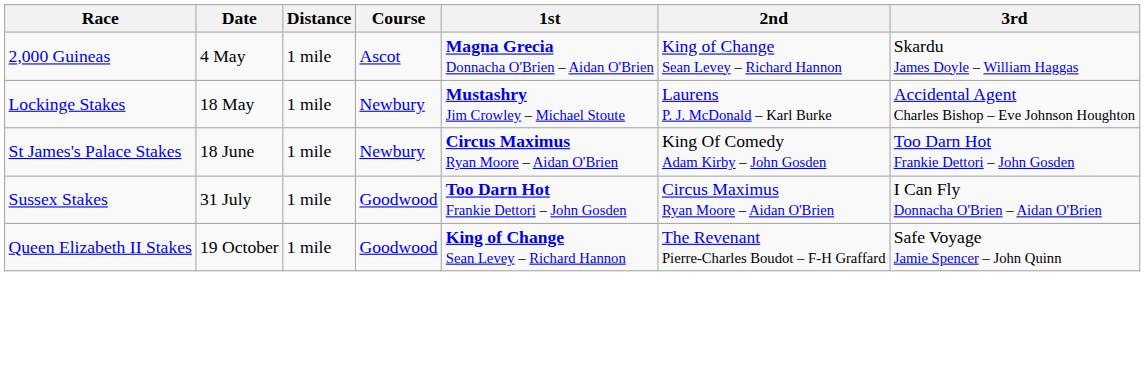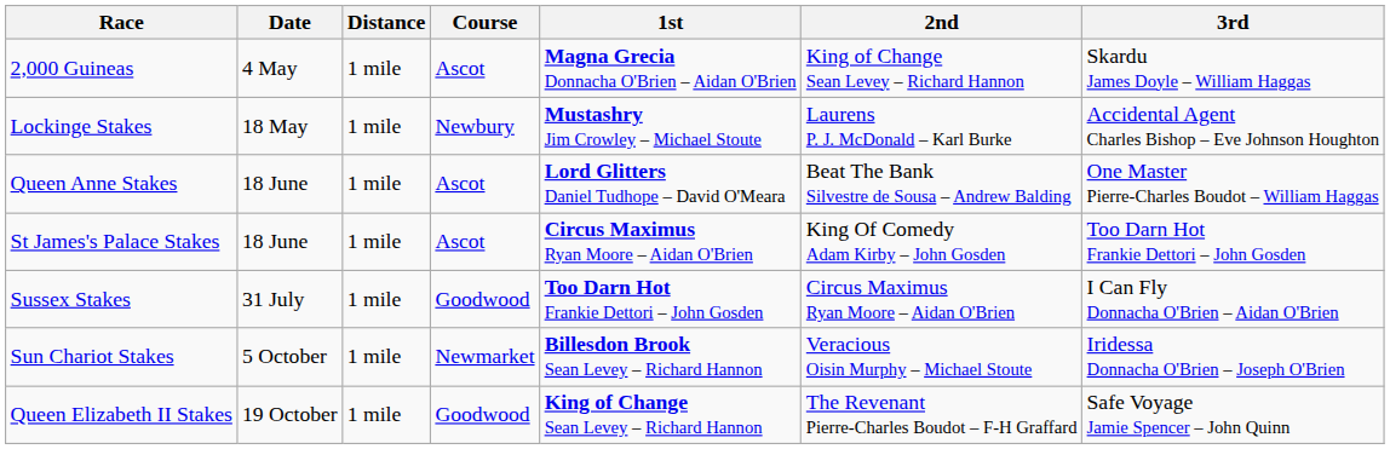+ row: Queen Anne Stakes | 18 June | 1 mile | Ascot | Lord Glitters Daniel Tudhope – David O'Meara | Beat The Bank Silvestre de Sousa – Andrew Balding | One Master Pierre-Charles Boudot – William Haggas
St James's Palace Stakes | Course: Newbury -> Ascot
+ row: Sun Chariot Stakes | 5 October | 1 mile | Newmarket | Billesdon Brook Sean Levey – Richard Hannon | Veracious Oisin Murphy – Michael Stoute | Iridessa Donnacha O'Brien – Joseph O'Brien
